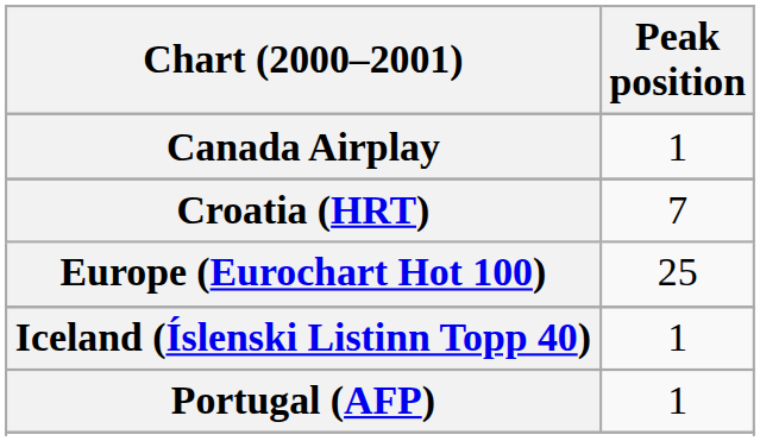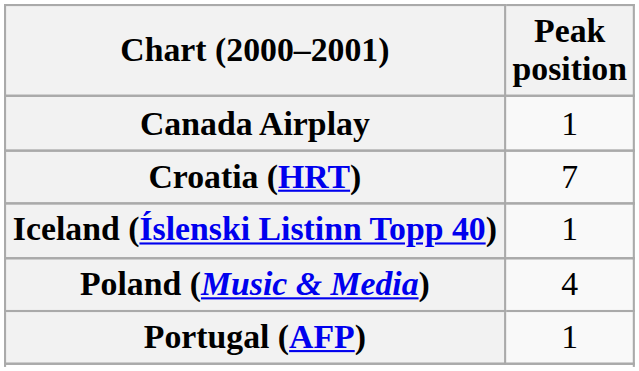- row: Europe (Eurochart Hot 100) | 25
+ row: Poland (Music & Media) | 4
